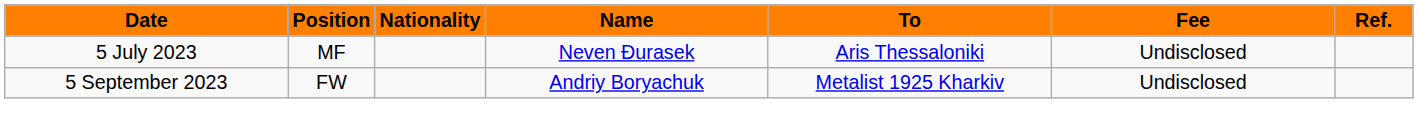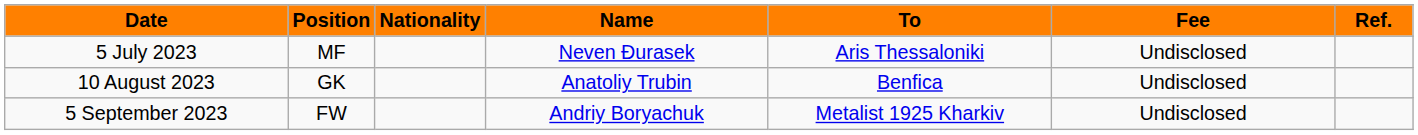+ row: 10 August 2023 | GK | Anatoliy Trubin | Benfica | Undisclosed
